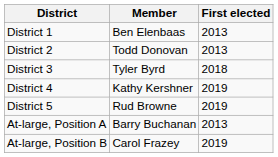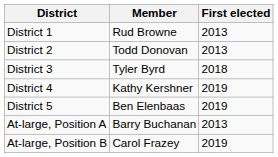District 1 | Member: Ben Elenbaas -> Rud Browne
District 5 | Member: Rud Browne -> Ben Elenbaas
